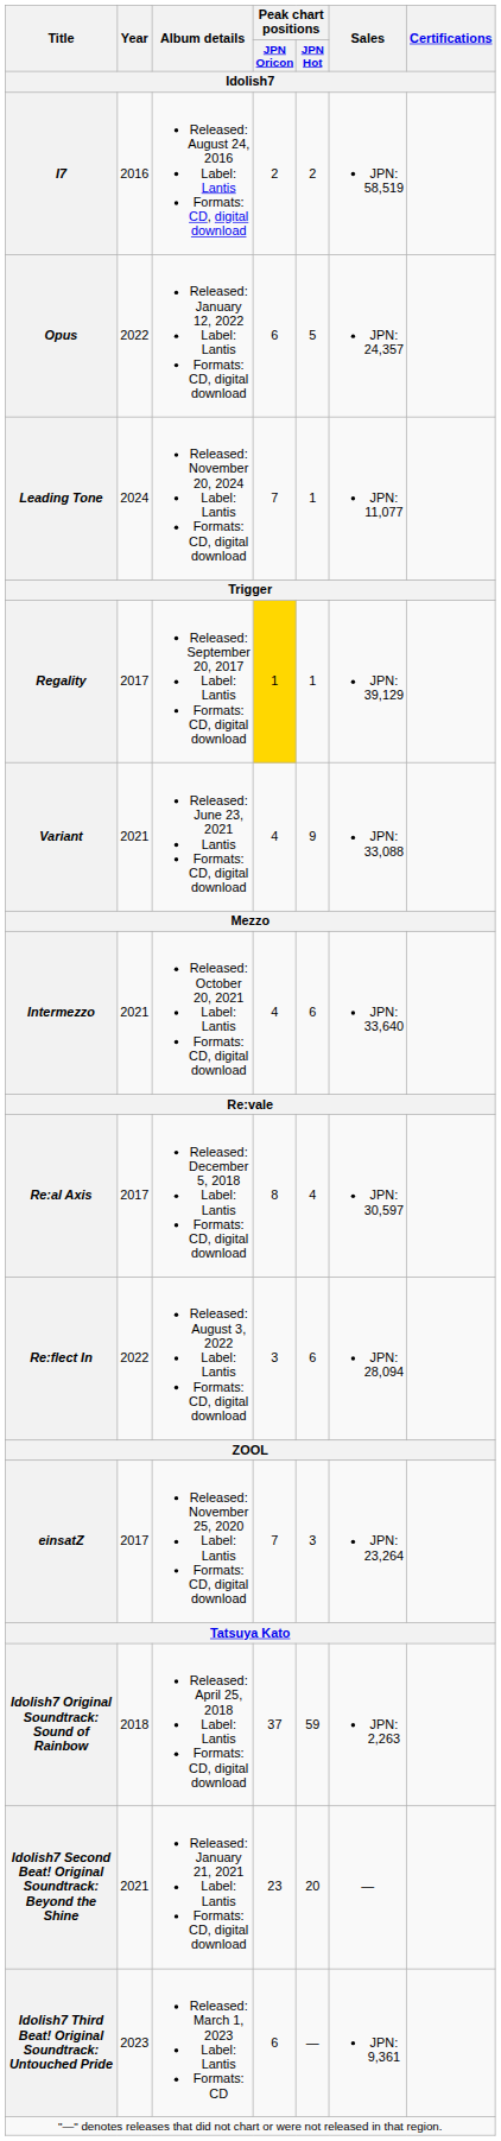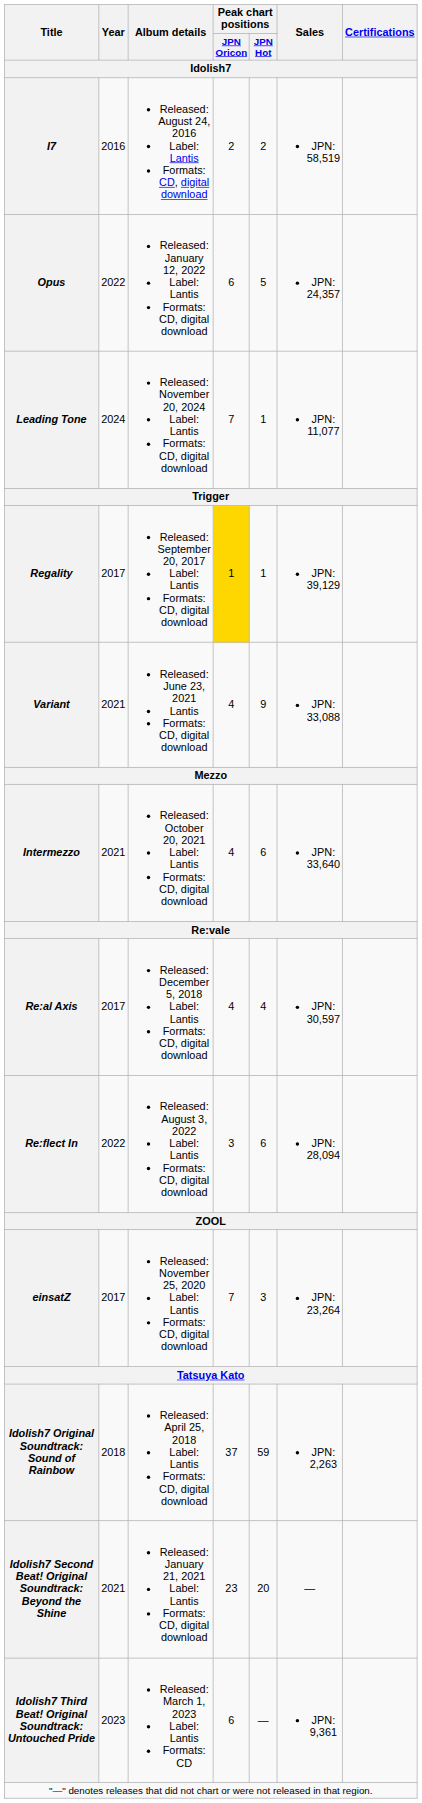Re:al Axis | Peak chart positions / JPN Oricon: 8 -> 4
